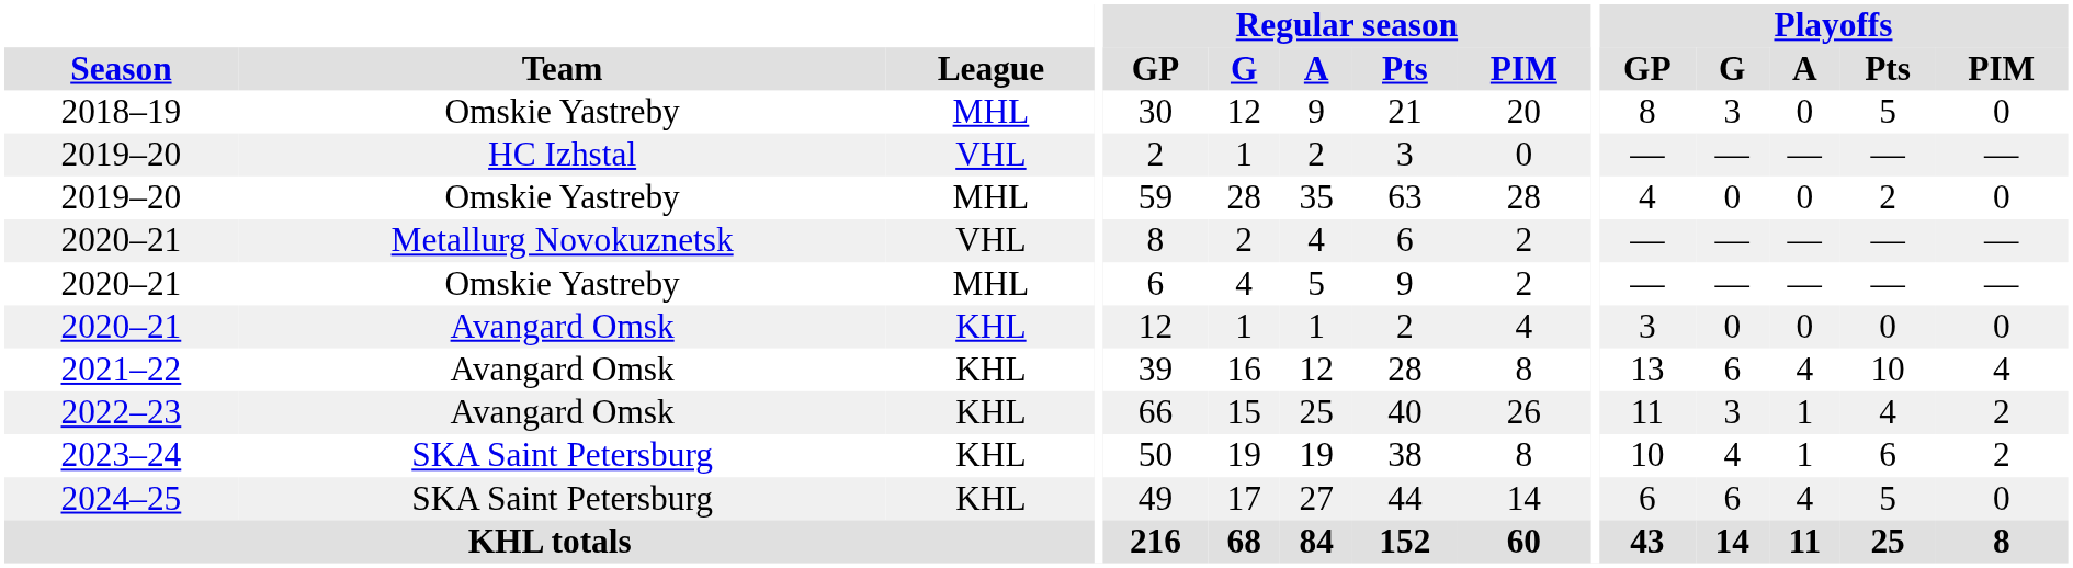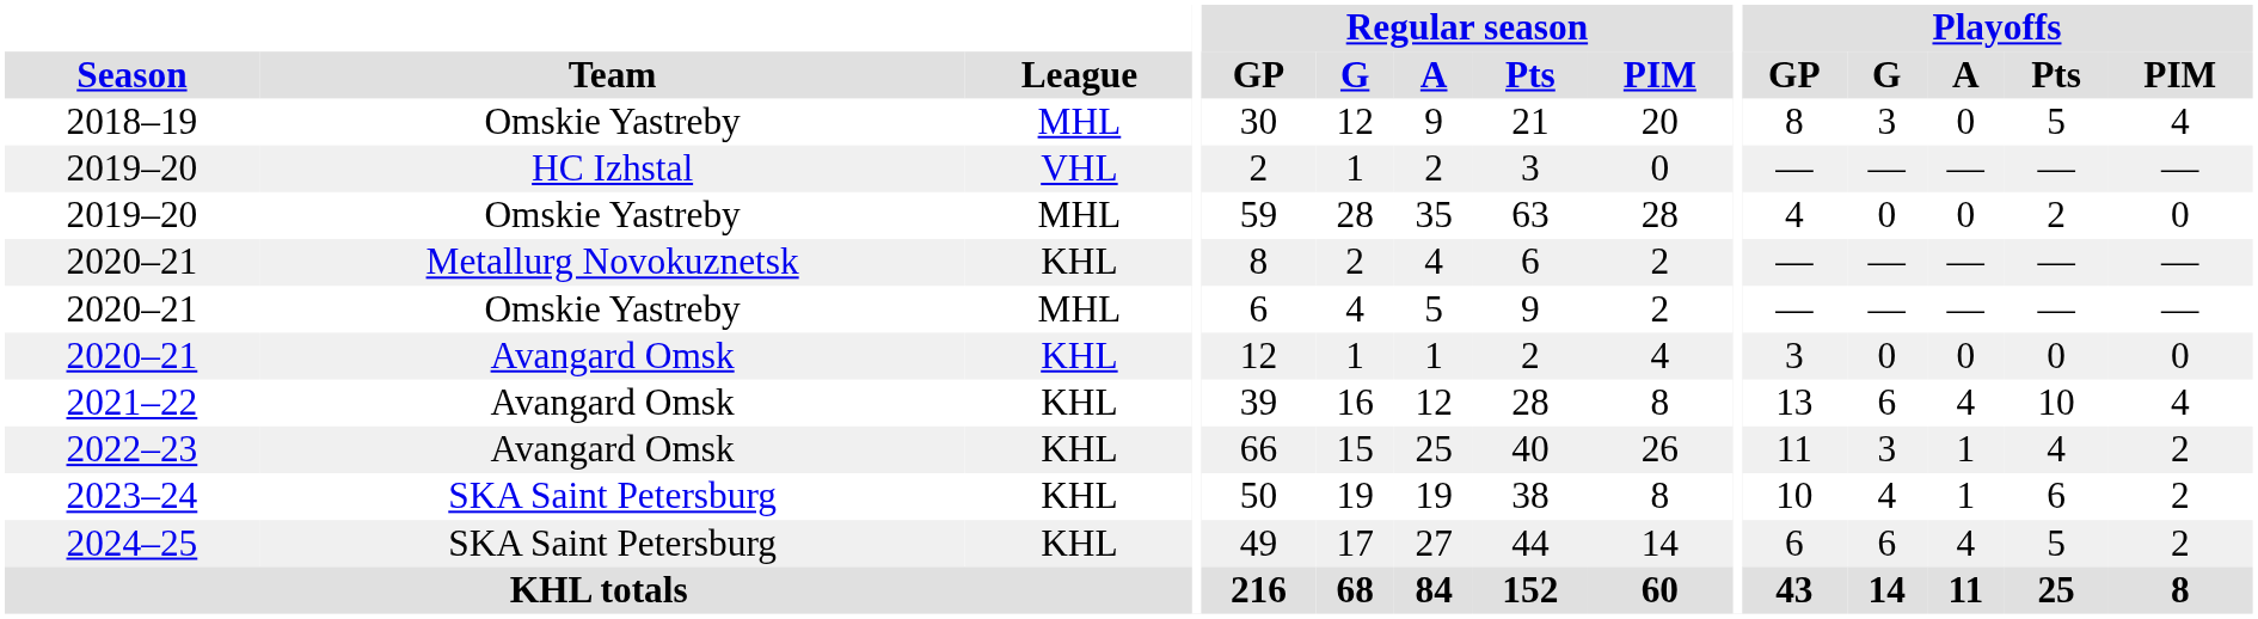2018–19 | Playoffs / PIM: 0 -> 4
2020–21 / Metallurg Novokuznetsk | League: VHL -> KHL
2024–25 | Playoffs / PIM: 0 -> 2
